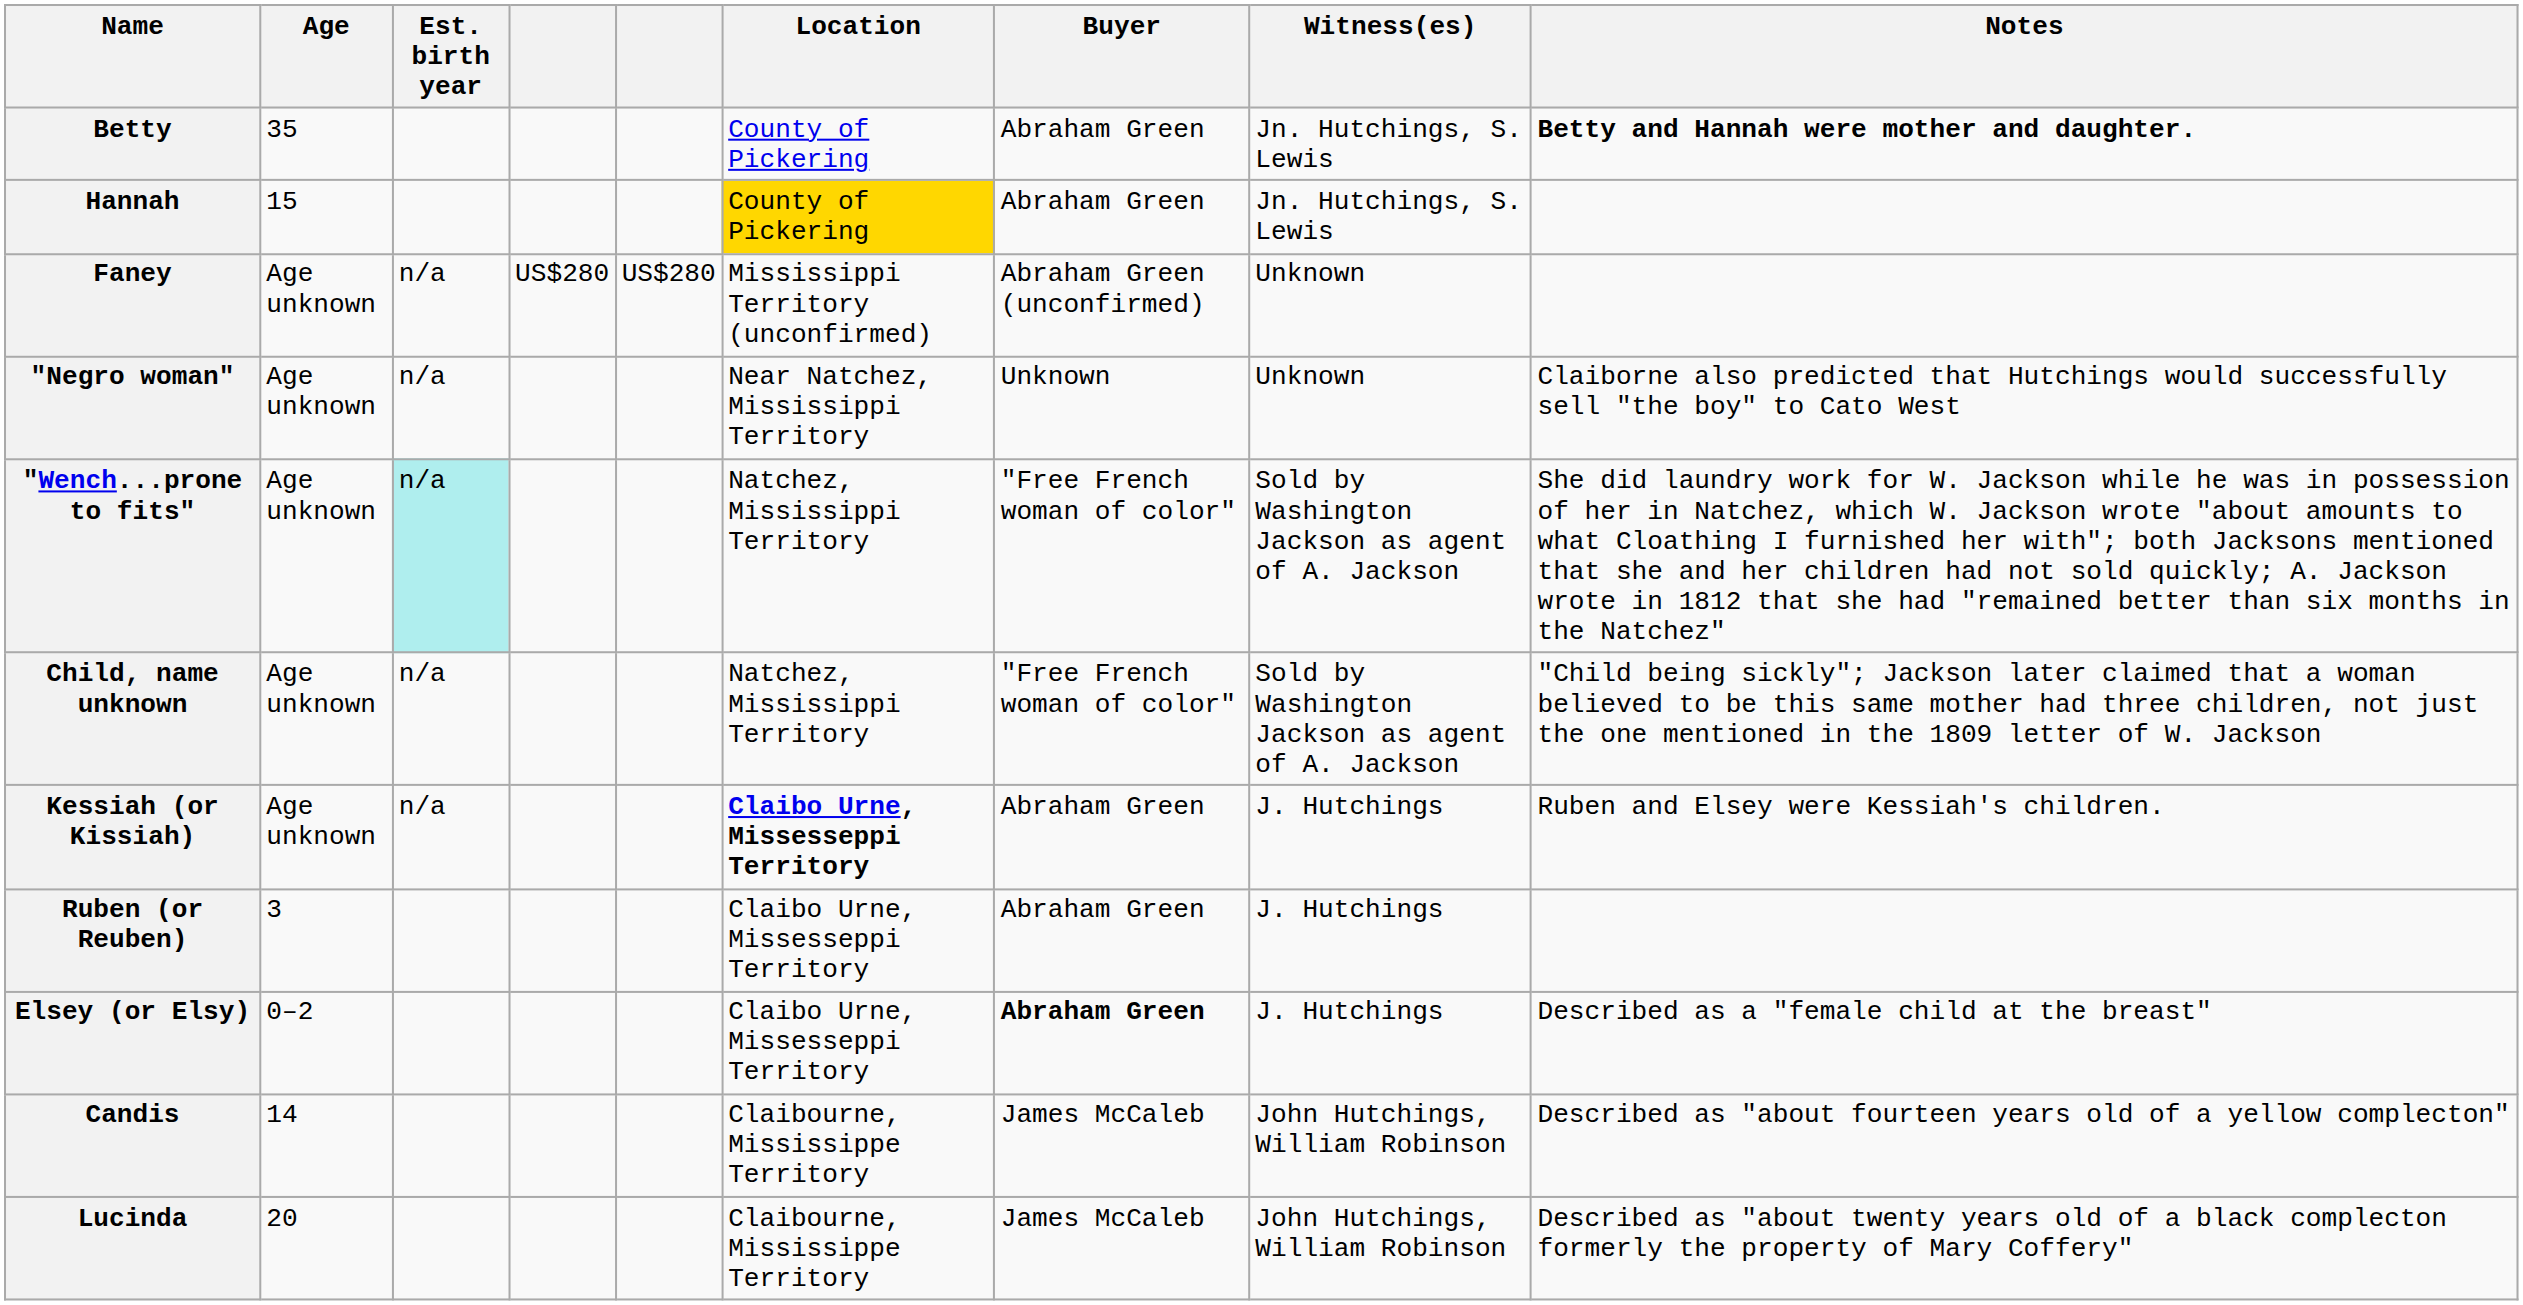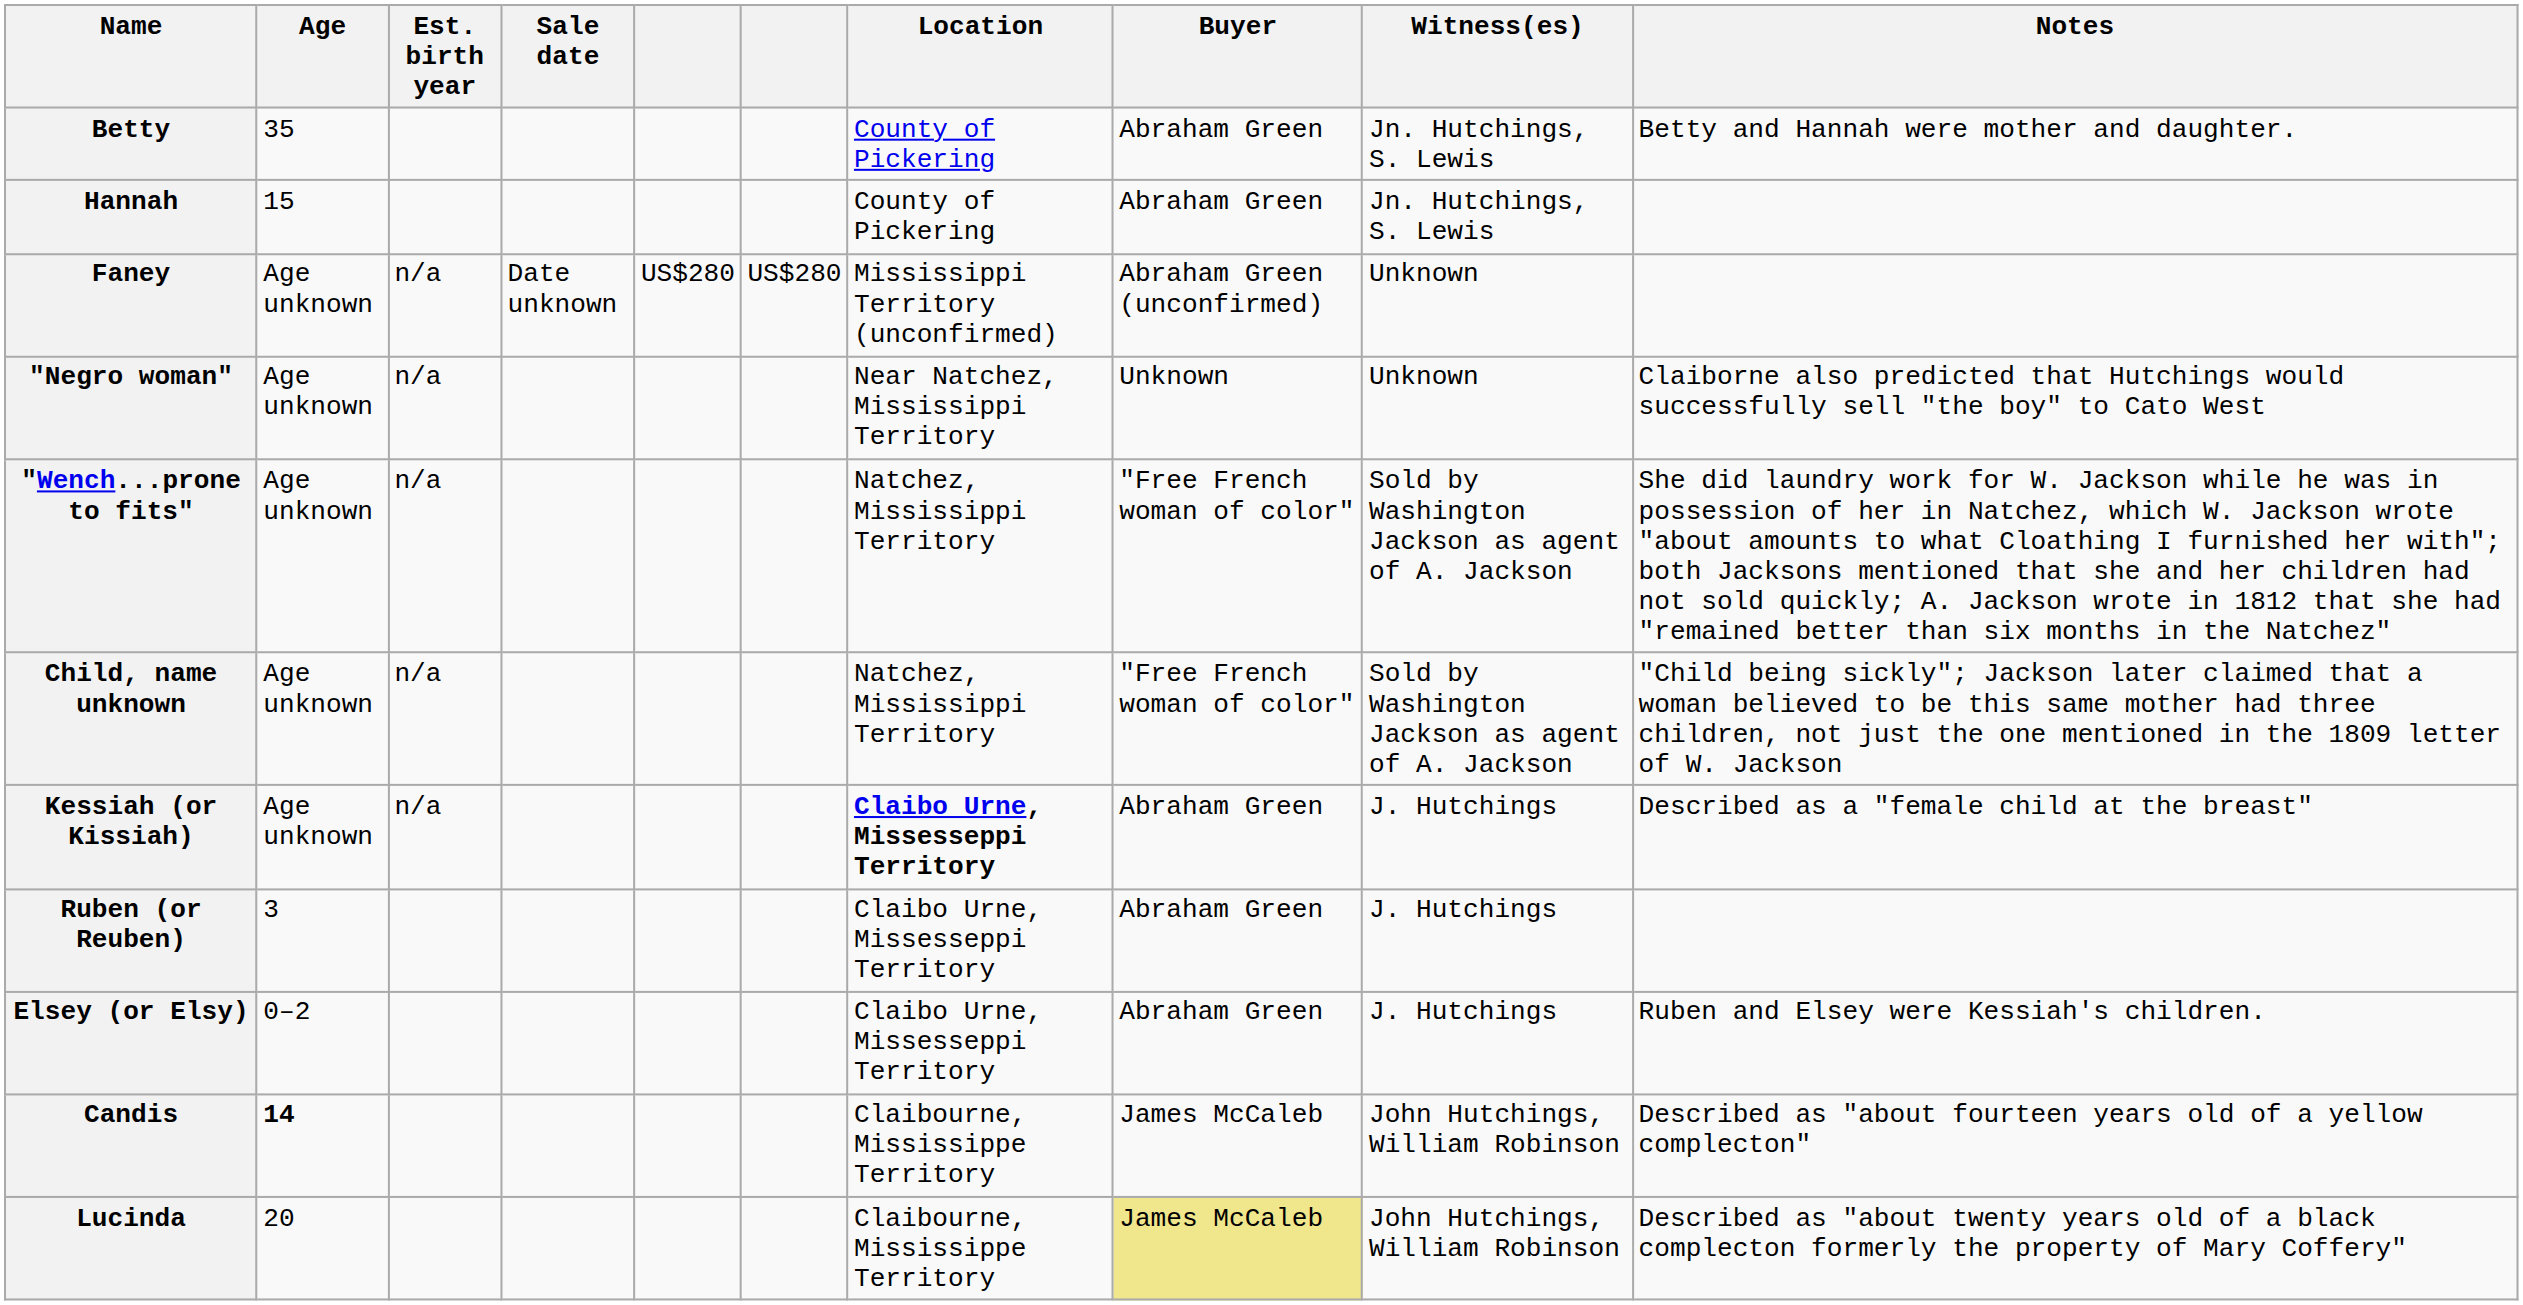+ column: Sale date | Date unknown
Betty | Notes: bold -> normal
Hannah | Location: gold background -> no background
"Wench...prone to fits" | Est. birth year: paleturquoise background -> no background
Kessiah (or Kissiah) | Notes: Ruben and Elsey were Kessiah's children. -> Described as a "female child at the breast"
Elsey (or Elsy) | Buyer: bold -> normal
Elsey (or Elsy) | Notes: Described as a "female child at the breast" -> Ruben and Elsey were Kessiah's children.
Candis | Age: normal -> bold
Lucinda | Buyer: no background -> khaki background
